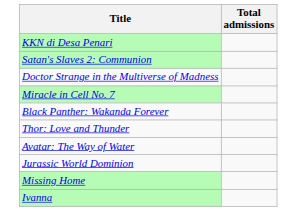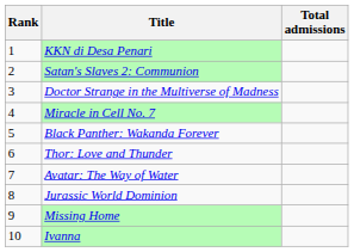+ column: Rank | 1 | 2 | 3 | 4 | 5 | 6 | 7 | 8 | 9 | 10
